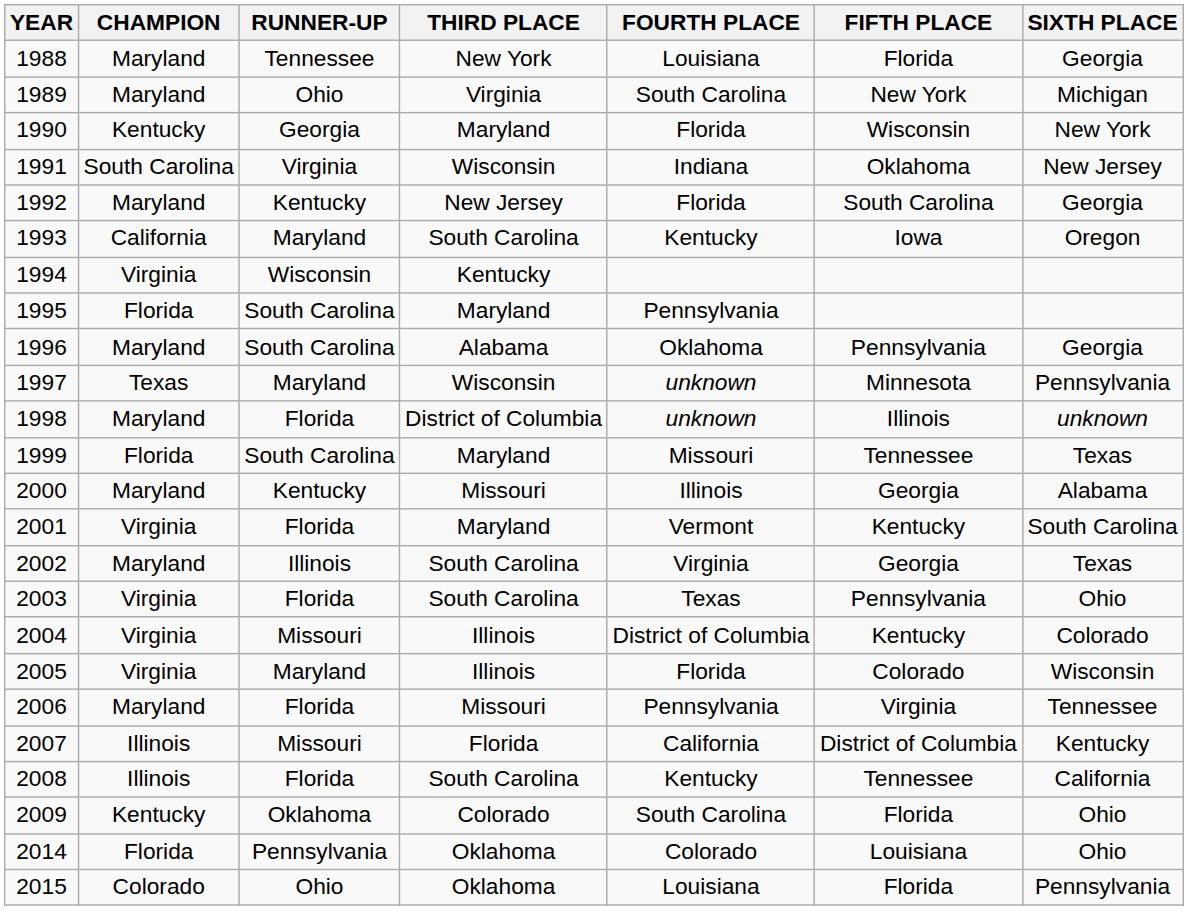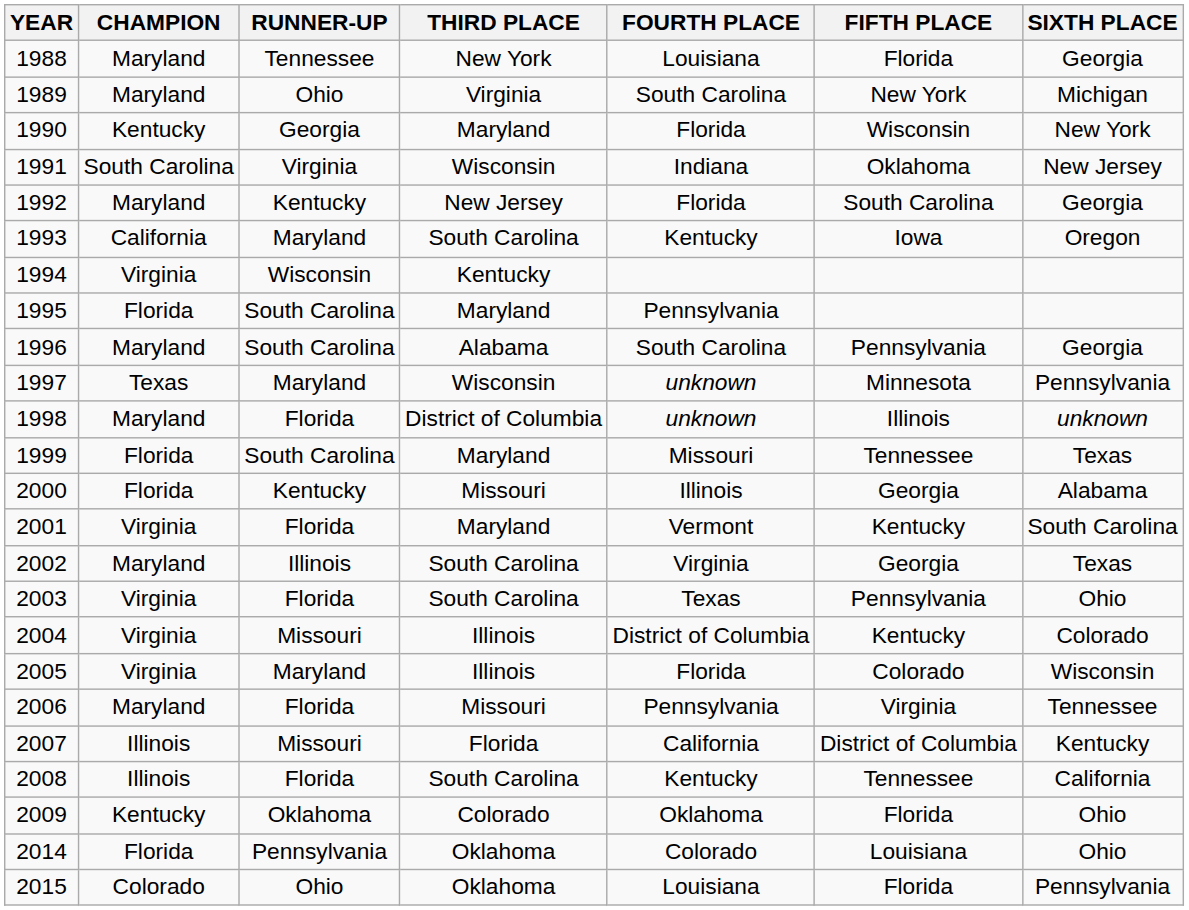1996 | FOURTH PLACE: Oklahoma -> South Carolina
2000 | CHAMPION: Maryland -> Florida
2009 | FOURTH PLACE: South Carolina -> Oklahoma
